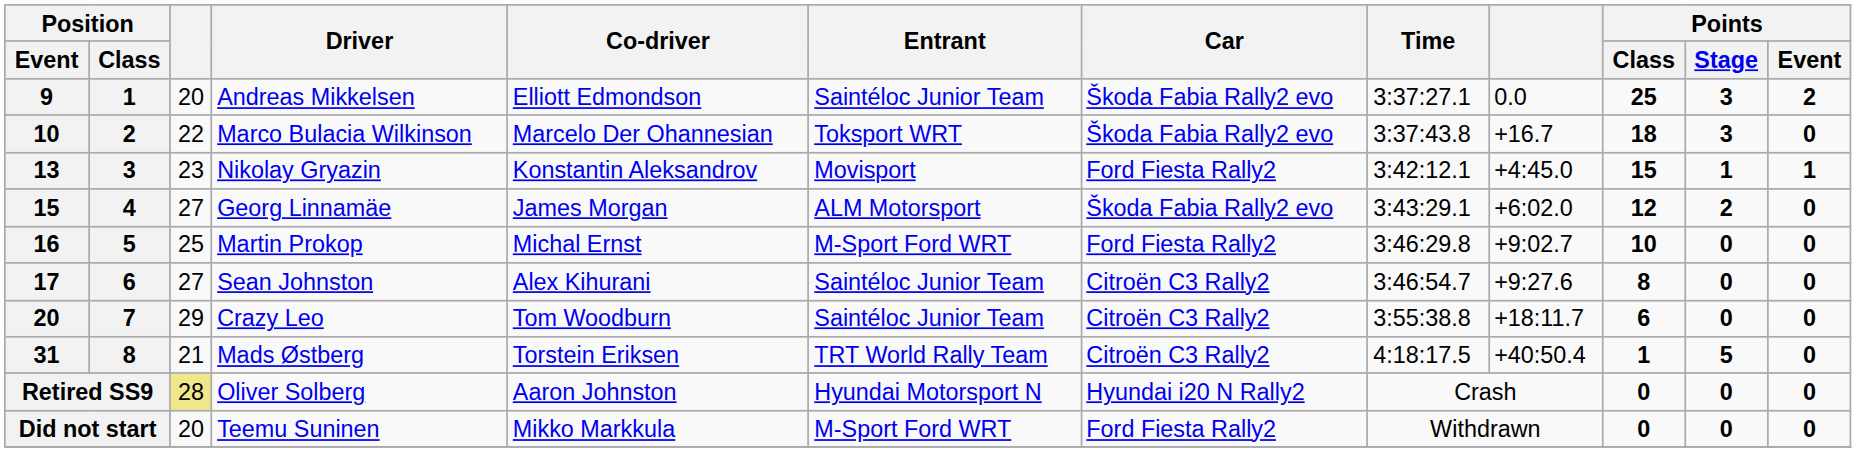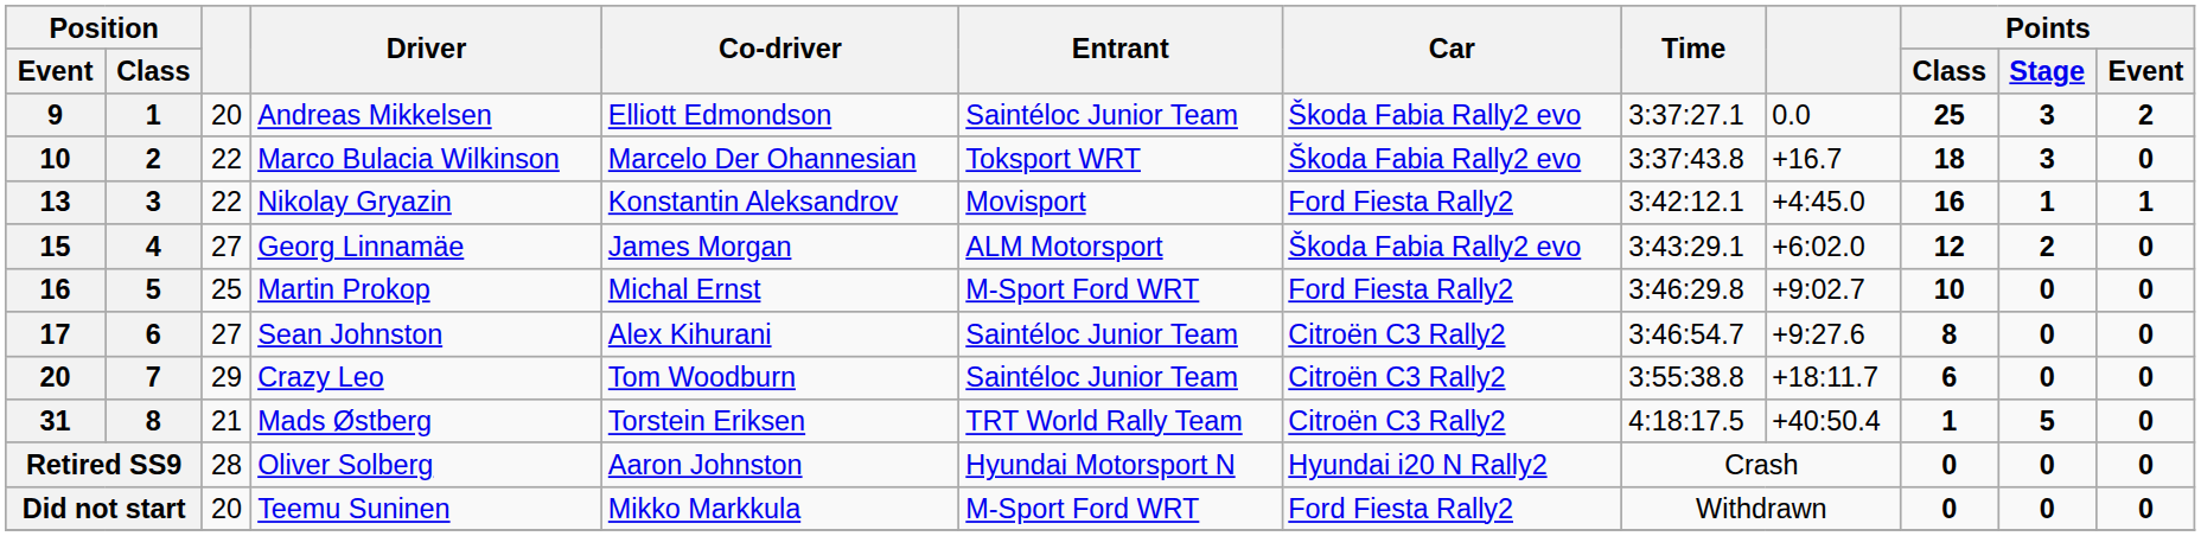Nikolay Gryazin | column 3: 23 -> 22
Nikolay Gryazin | Points / Class: 15 -> 16
Oliver Solberg | column 3: khaki background -> no background
